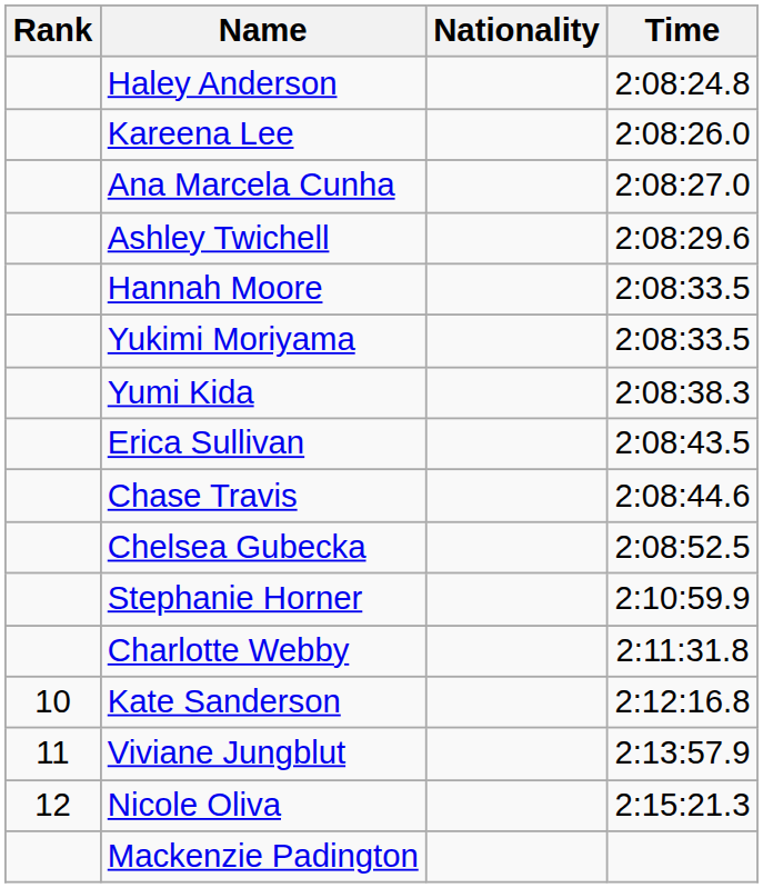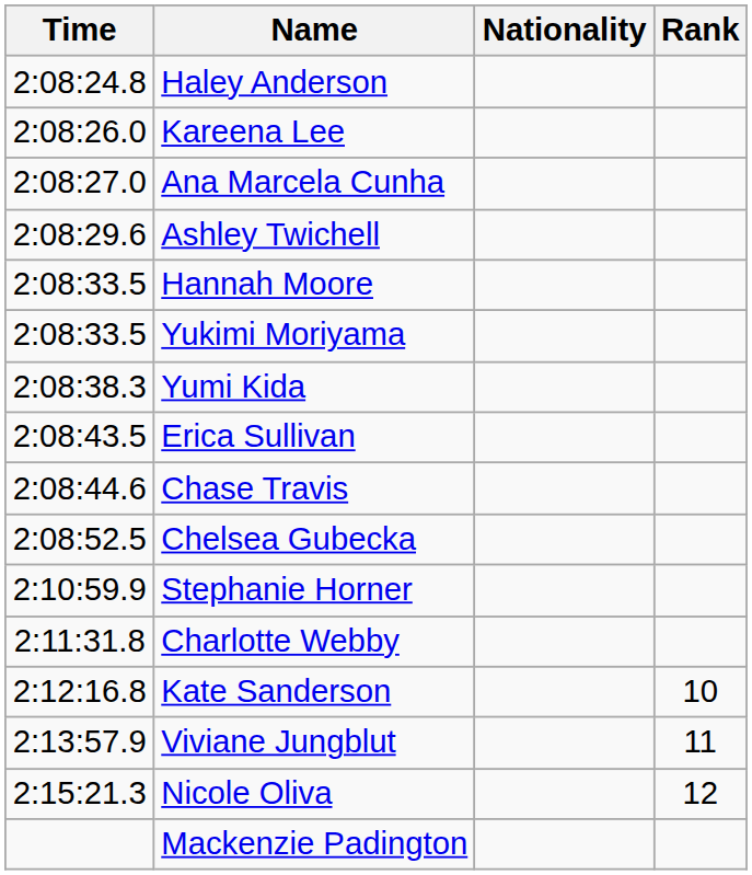columns swapped: Rank <-> Time
